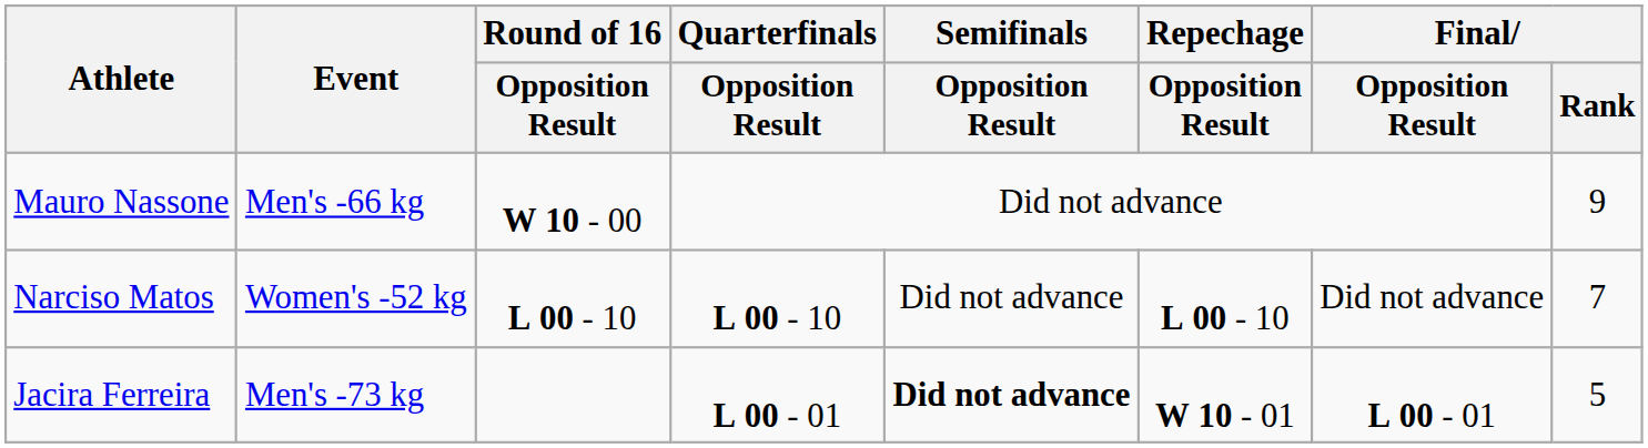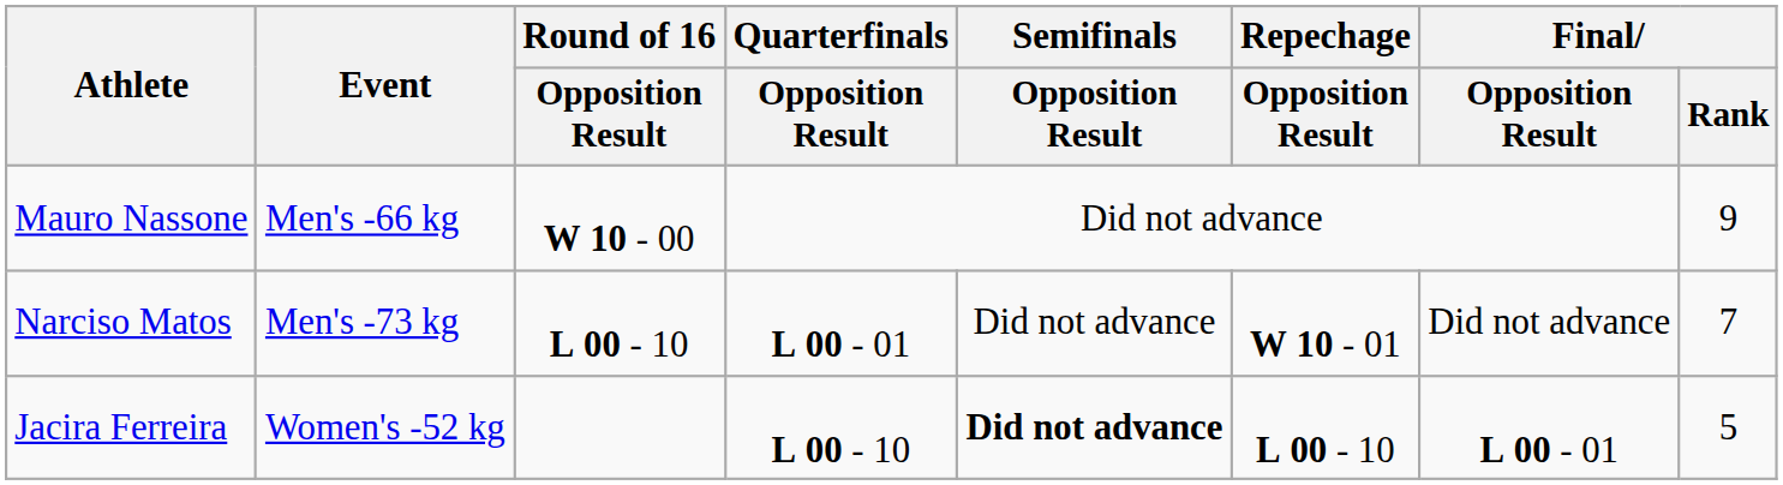Narciso Matos | Event: Women's -52 kg -> Men's -73 kg
Narciso Matos | Quarterfinals / Opposition Result: L 00 - 10 -> L 00 - 01
Narciso Matos | Repechage / Opposition Result: L 00 - 10 -> W 10 - 01
Jacira Ferreira | Event: Men's -73 kg -> Women's -52 kg
Jacira Ferreira | Quarterfinals / Opposition Result: L 00 - 01 -> L 00 - 10
Jacira Ferreira | Repechage / Opposition Result: W 10 - 01 -> L 00 - 10
